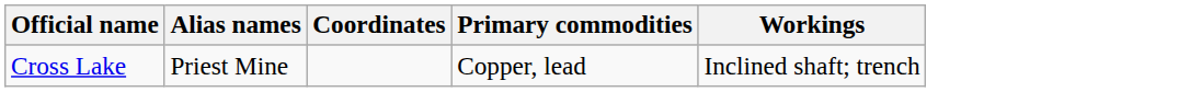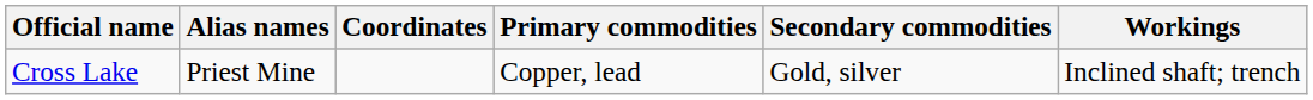+ column: Secondary commodities | Gold, silver
